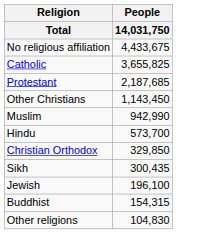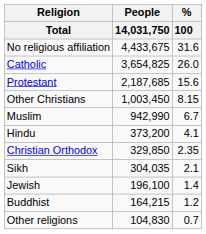+ column: % | 100 | 31.6 | 26.0 | 15.6 | 8.15 | 6.7 | 4.1 | 2.35 | 2.1 | 1.4 | 1.2 | 0.7
Catholic | People / 14,031,750: 3,655,825 -> 3,654,825
Other Christians | People / 14,031,750: 1,143,450 -> 1,003,450
Hindu | People / 14,031,750: 573,700 -> 373,200
Sikh | People / 14,031,750: 300,435 -> 304,035
Buddhist | People / 14,031,750: 154,315 -> 164,215
